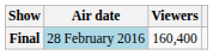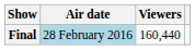Final | Viewers: 160,400 -> 160,440
